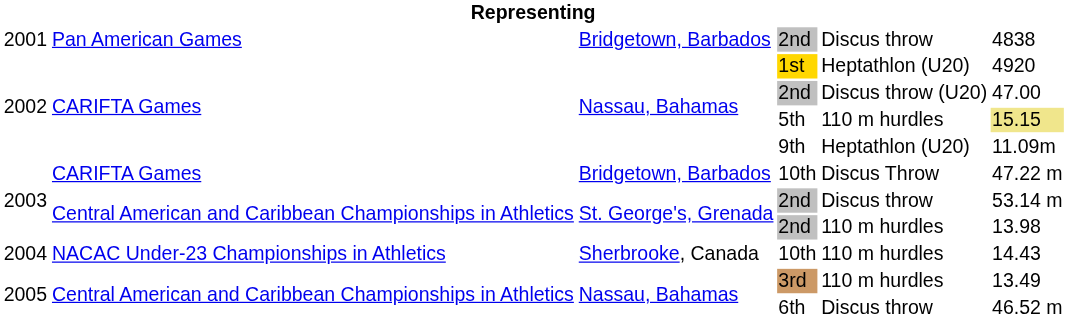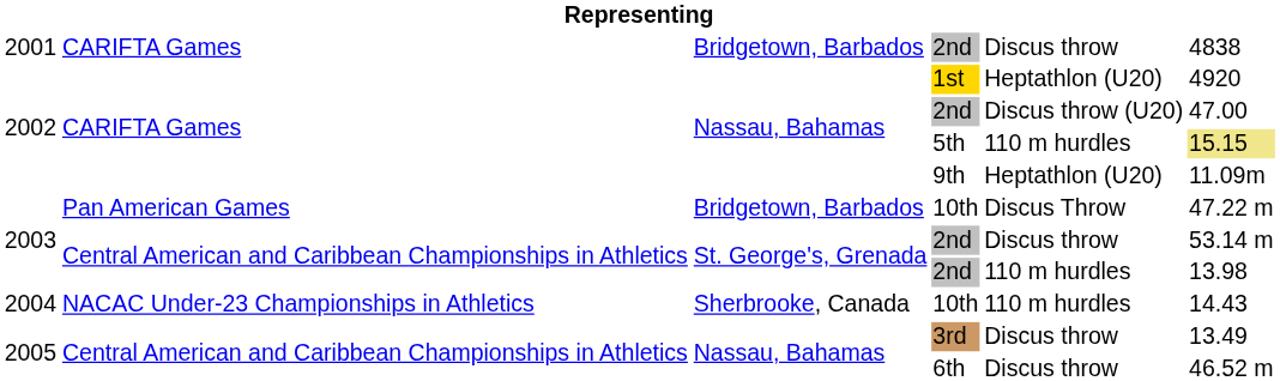2001 / 2nd | column 2: Pan American Games -> CARIFTA Games
2003 / 10th | column 2: CARIFTA Games -> Pan American Games
3rd | column 5: 110 m hurdles -> Discus throw
